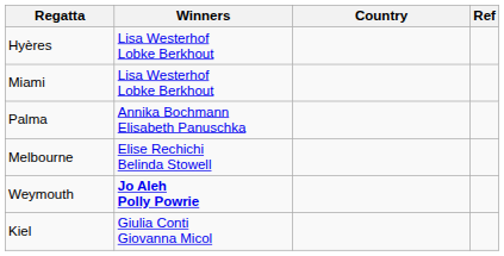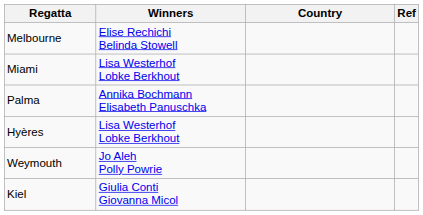rows swapped: Melbourne <-> Hyères
Weymouth | Winners: bold -> normal
